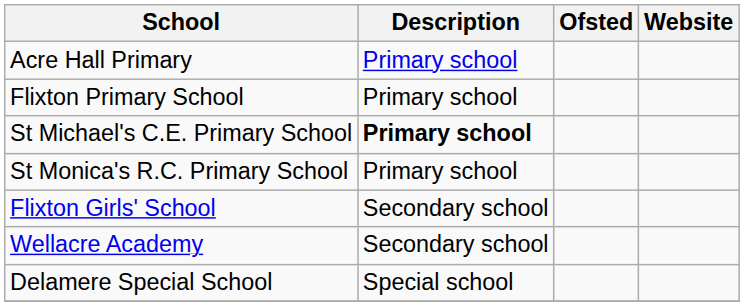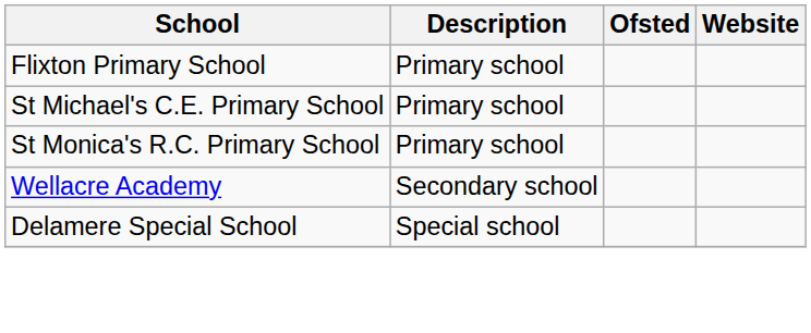- row: Acre Hall Primary | Primary school
St Michael's C.E. Primary School | Description: bold -> normal
- row: Flixton Girls' School | Secondary school
